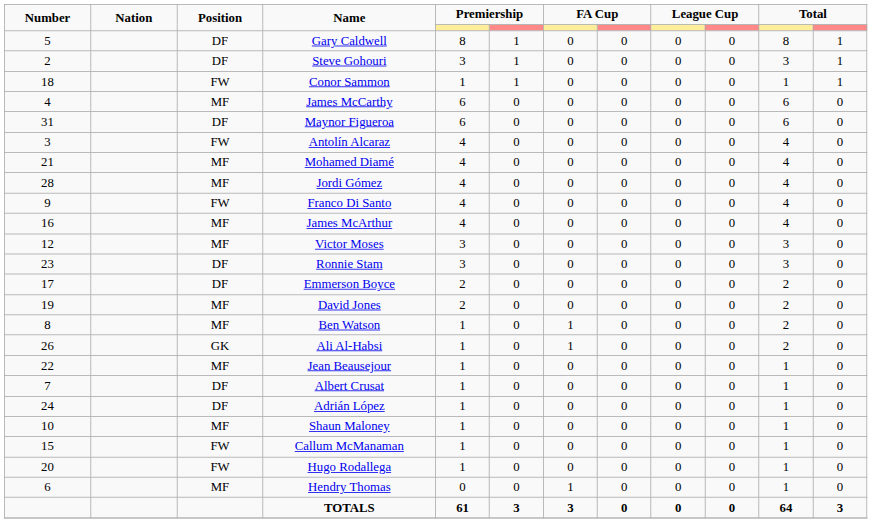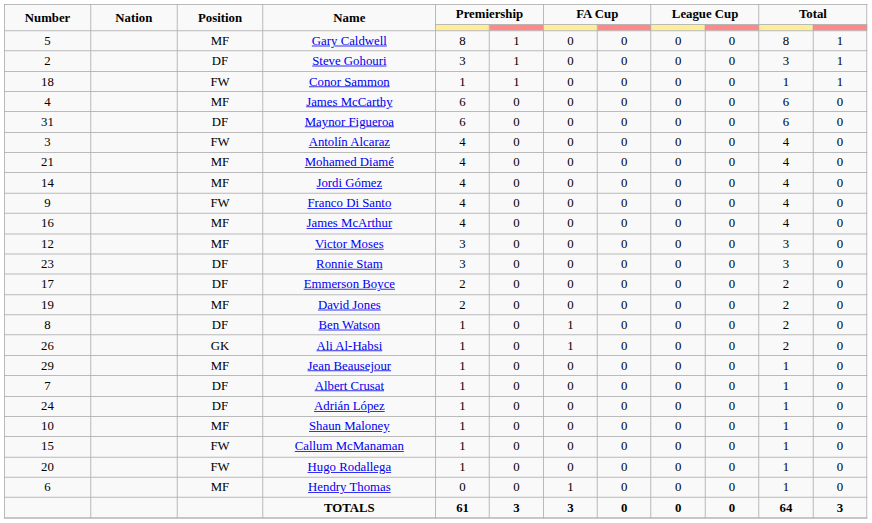Gary Caldwell | Position: DF -> MF
Jordi Gómez | Number: 28 -> 14
Ben Watson | Position: MF -> DF
Jean Beausejour | Number: 22 -> 29
